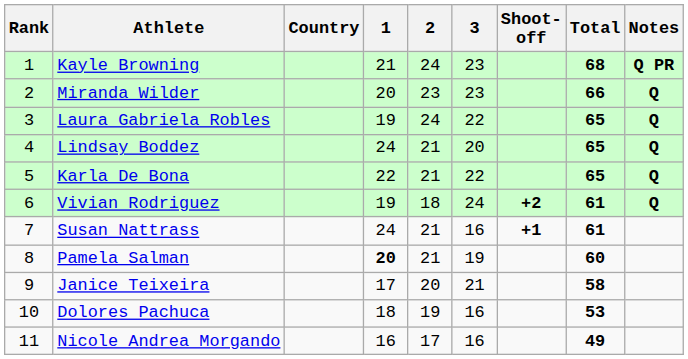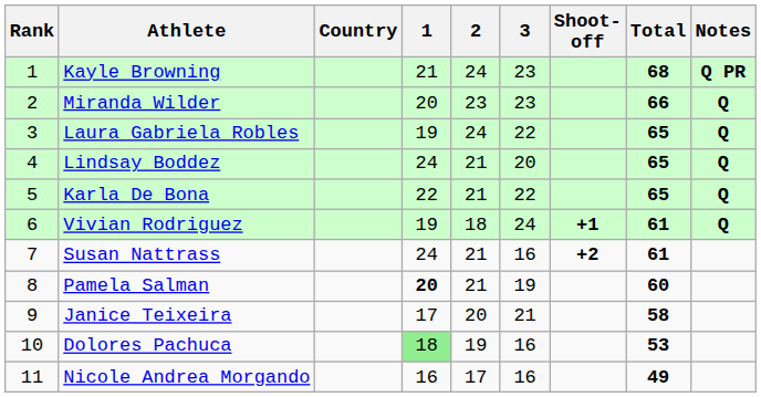Vivian Rodriguez | Shoot-off: +2 -> +1
Susan Nattrass | Shoot-off: +1 -> +2
Dolores Pachuca | 1: no background -> lightgreen background
